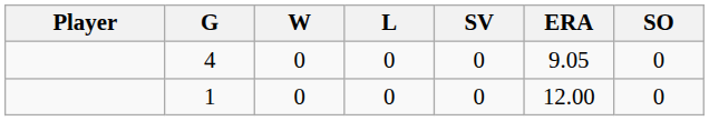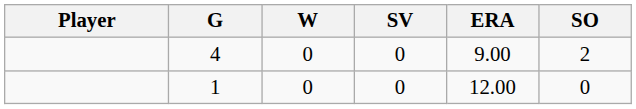- column: L | 0 | 0
4 | ERA: 9.05 -> 9.00
4 | SO: 0 -> 2
